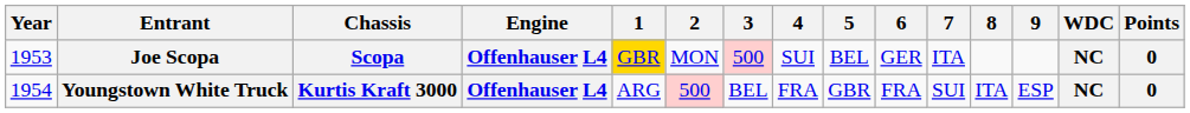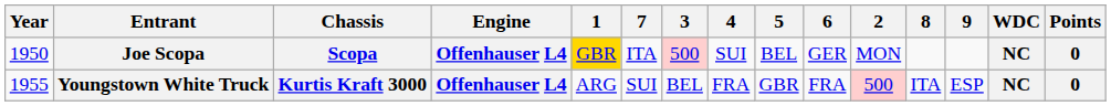columns swapped: 2 <-> 7
Joe Scopa | Year: 1953 -> 1950
Youngstown White Truck | Year: 1954 -> 1955
